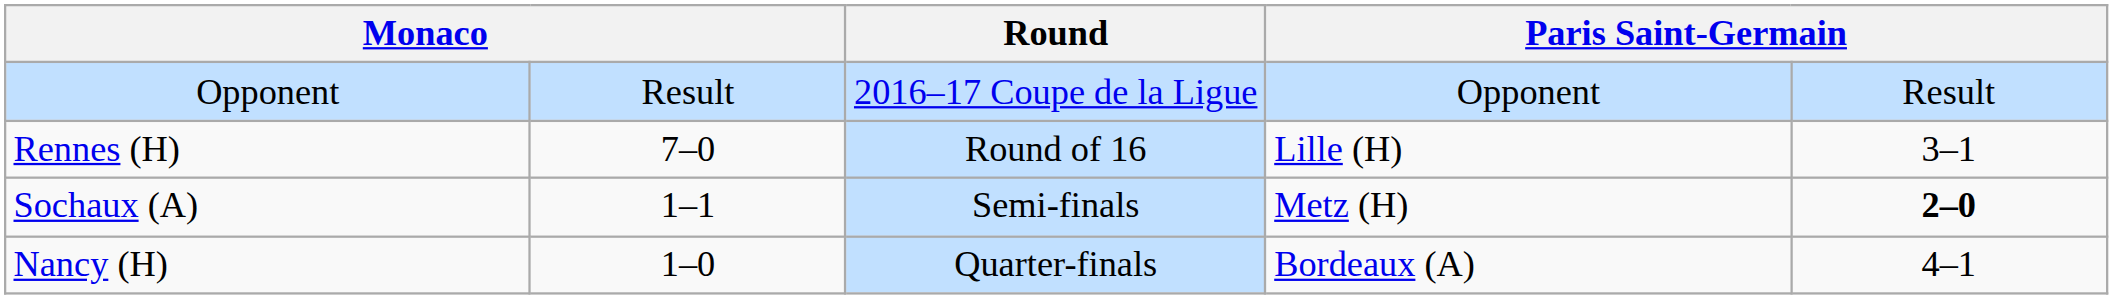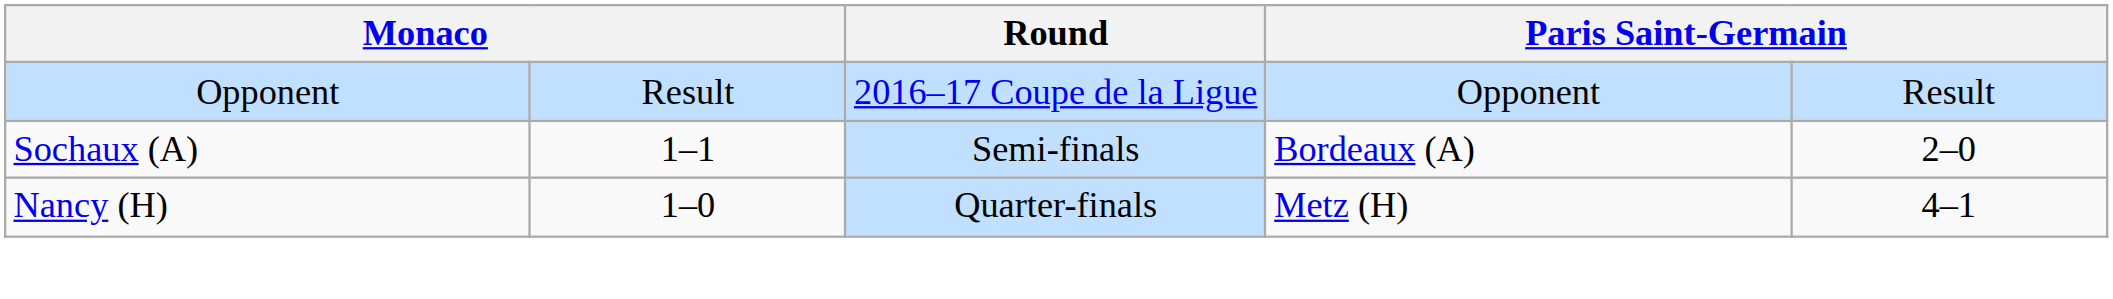- row: Rennes (H) | 7–0 | Round of 16 | Lille (H) | 3–1
Sochaux (A) | column 4: Metz (H) -> Bordeaux (A)
Sochaux (A) | column 5: bold -> normal
Nancy (H) | column 4: Bordeaux (A) -> Metz (H)
